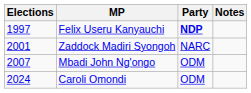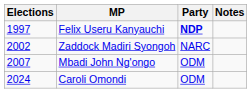Zaddock Madiri Syongoh | Elections: 2001 -> 2002
